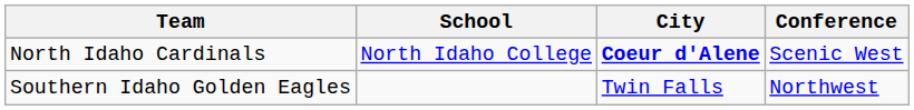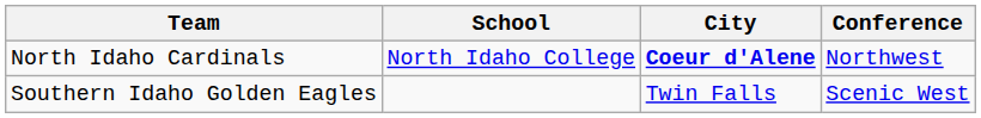North Idaho Cardinals | Conference: Scenic West -> Northwest
Southern Idaho Golden Eagles | Conference: Northwest -> Scenic West
